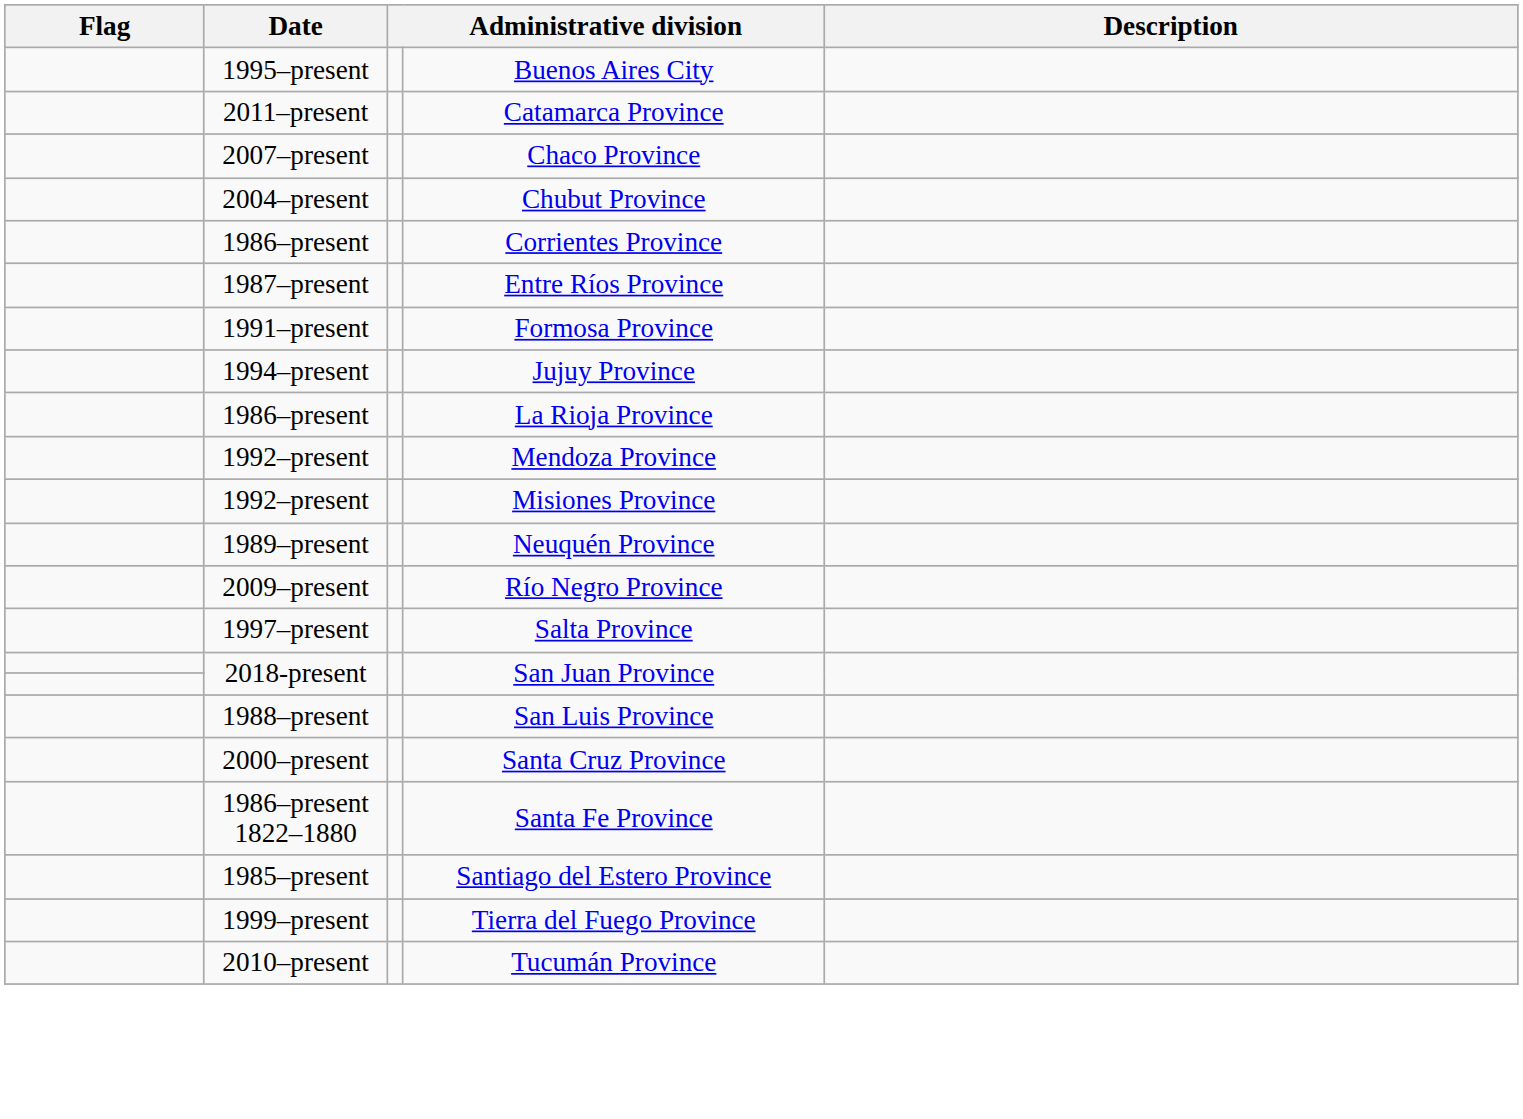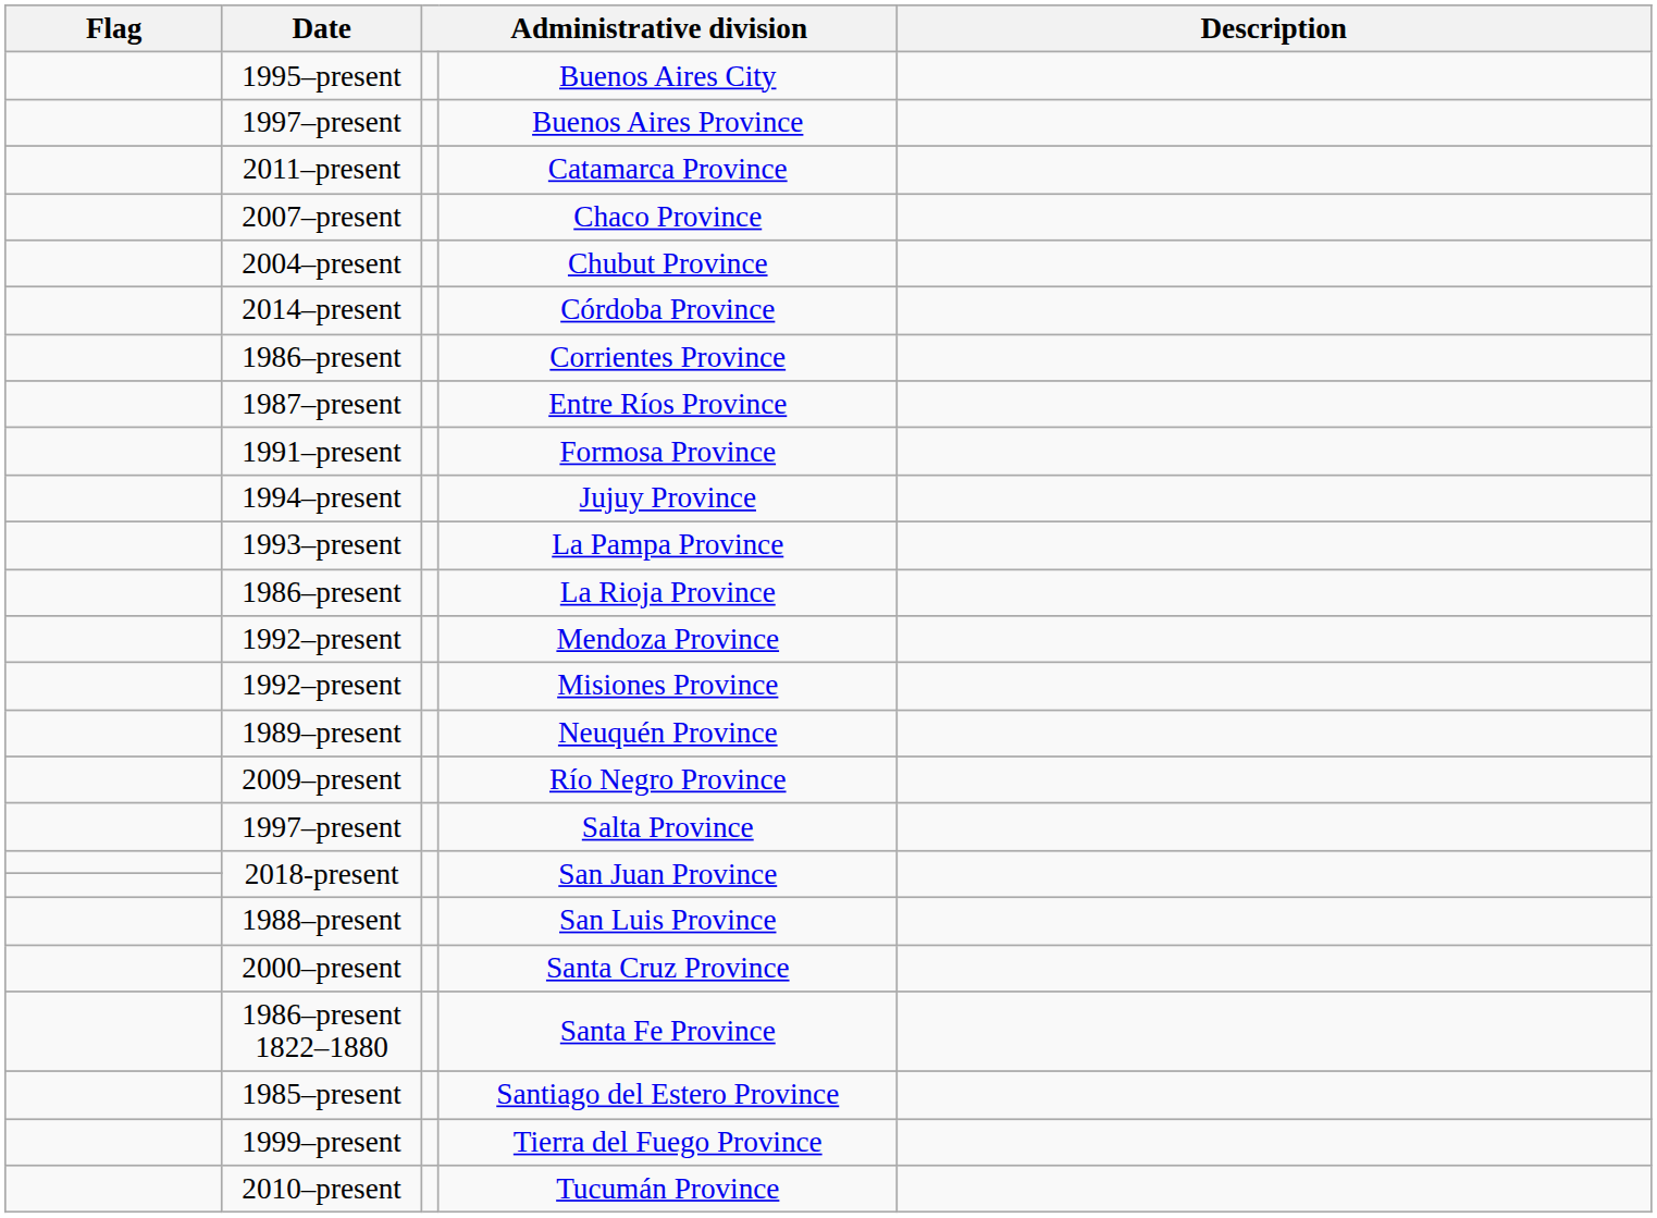+ row: 1997–present | Buenos Aires Province
+ row: 2014–present | Córdoba Province
+ row: 1993–present | La Pampa Province
